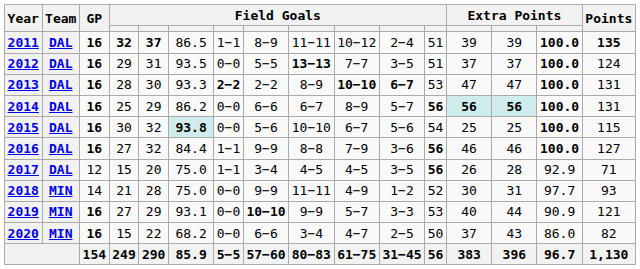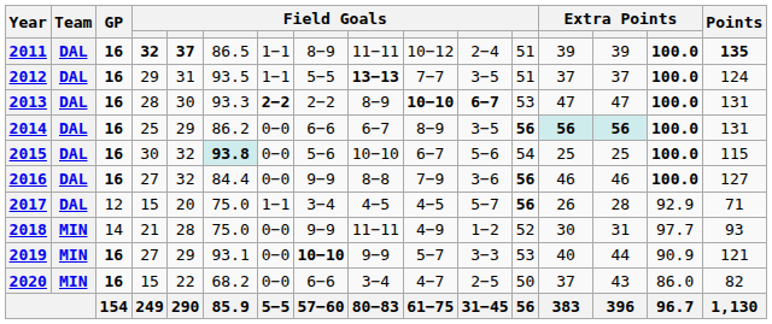2012 | column 7: 0−0 -> 1−1
2014 | column 11: 5−7 -> 3−5
2016 | column 7: 1−1 -> 0−0
2017 | column 11: 3−5 -> 5−7
